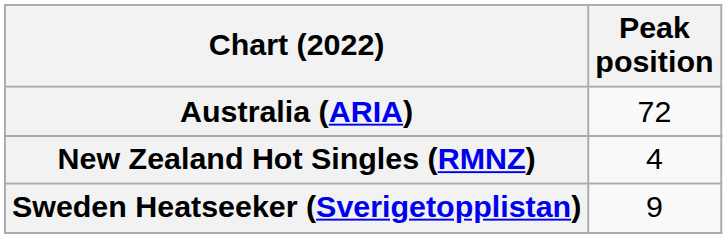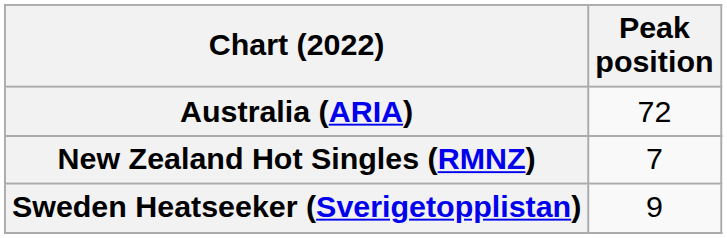New Zealand Hot Singles (RMNZ) | Peak position: 4 -> 7
